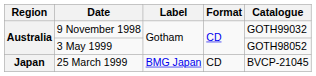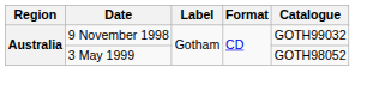- row: Japan | 25 March 1999 | BMG Japan | CD | BVCP-21045
